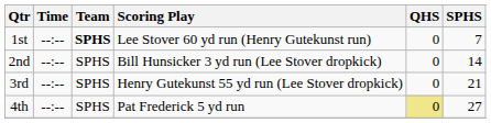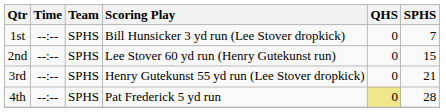1st | Team: bold -> normal
1st | Scoring Play: Lee Stover 60 yd run (Henry Gutekunst run) -> Bill Hunsicker 3 yd run (Lee Stover dropkick)
2nd | Scoring Play: Bill Hunsicker 3 yd run (Lee Stover dropkick) -> Lee Stover 60 yd run (Henry Gutekunst run)
2nd | SPHS: 14 -> 15
4th | SPHS: 27 -> 28
